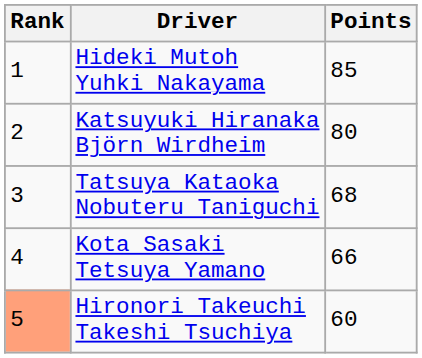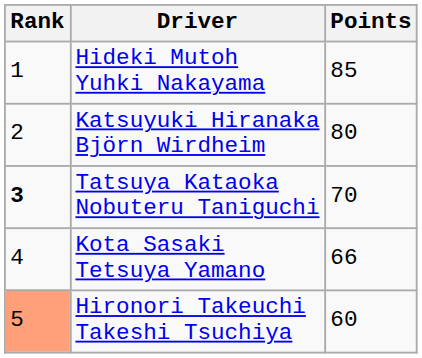Tatsuya Kataoka Nobuteru Taniguchi | Rank: normal -> bold
Tatsuya Kataoka Nobuteru Taniguchi | Points: 68 -> 70
